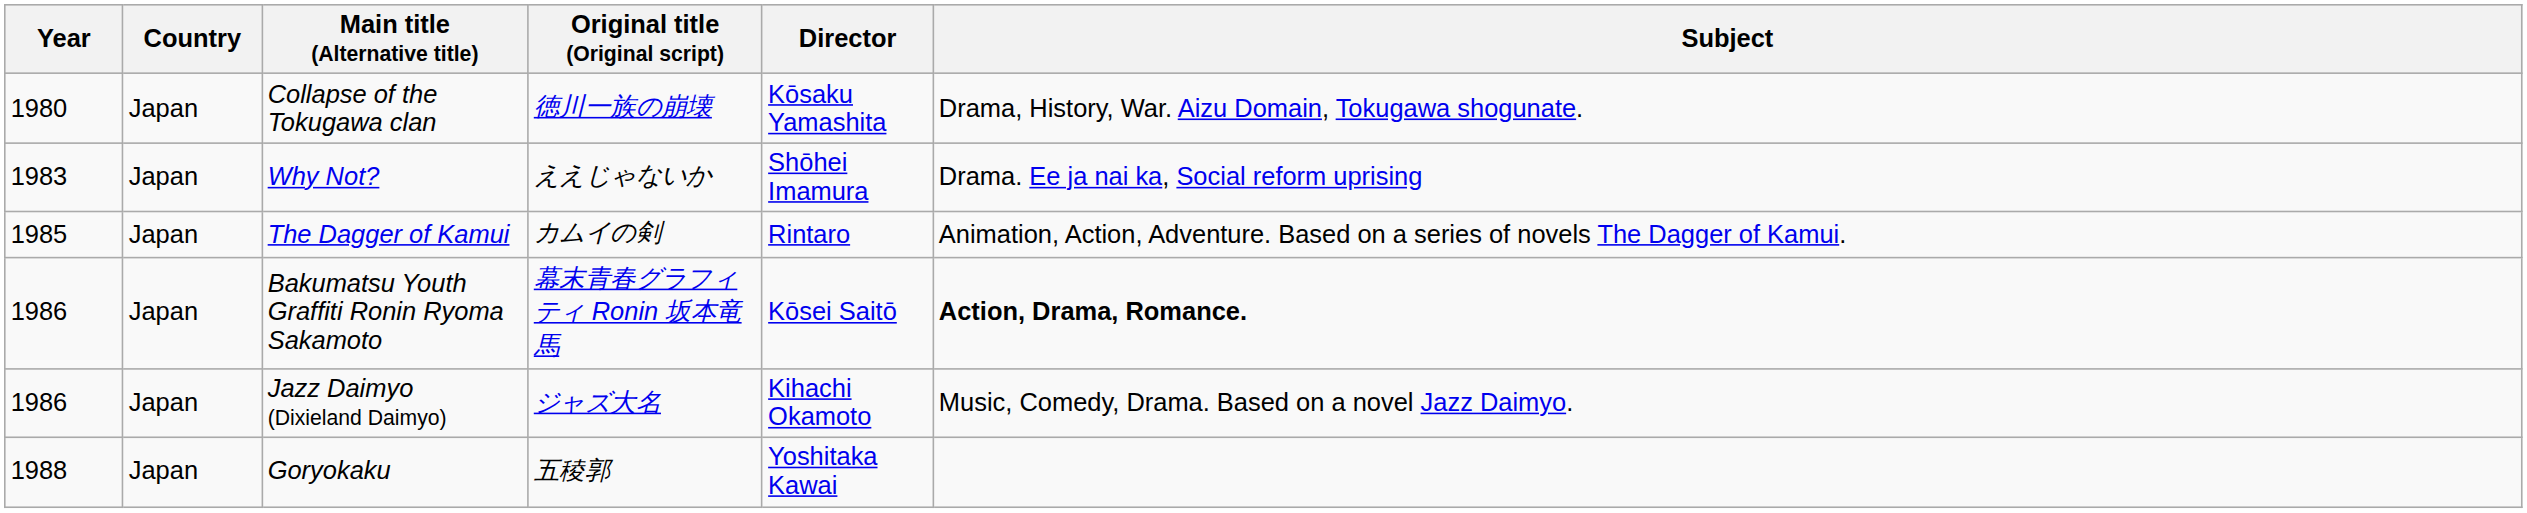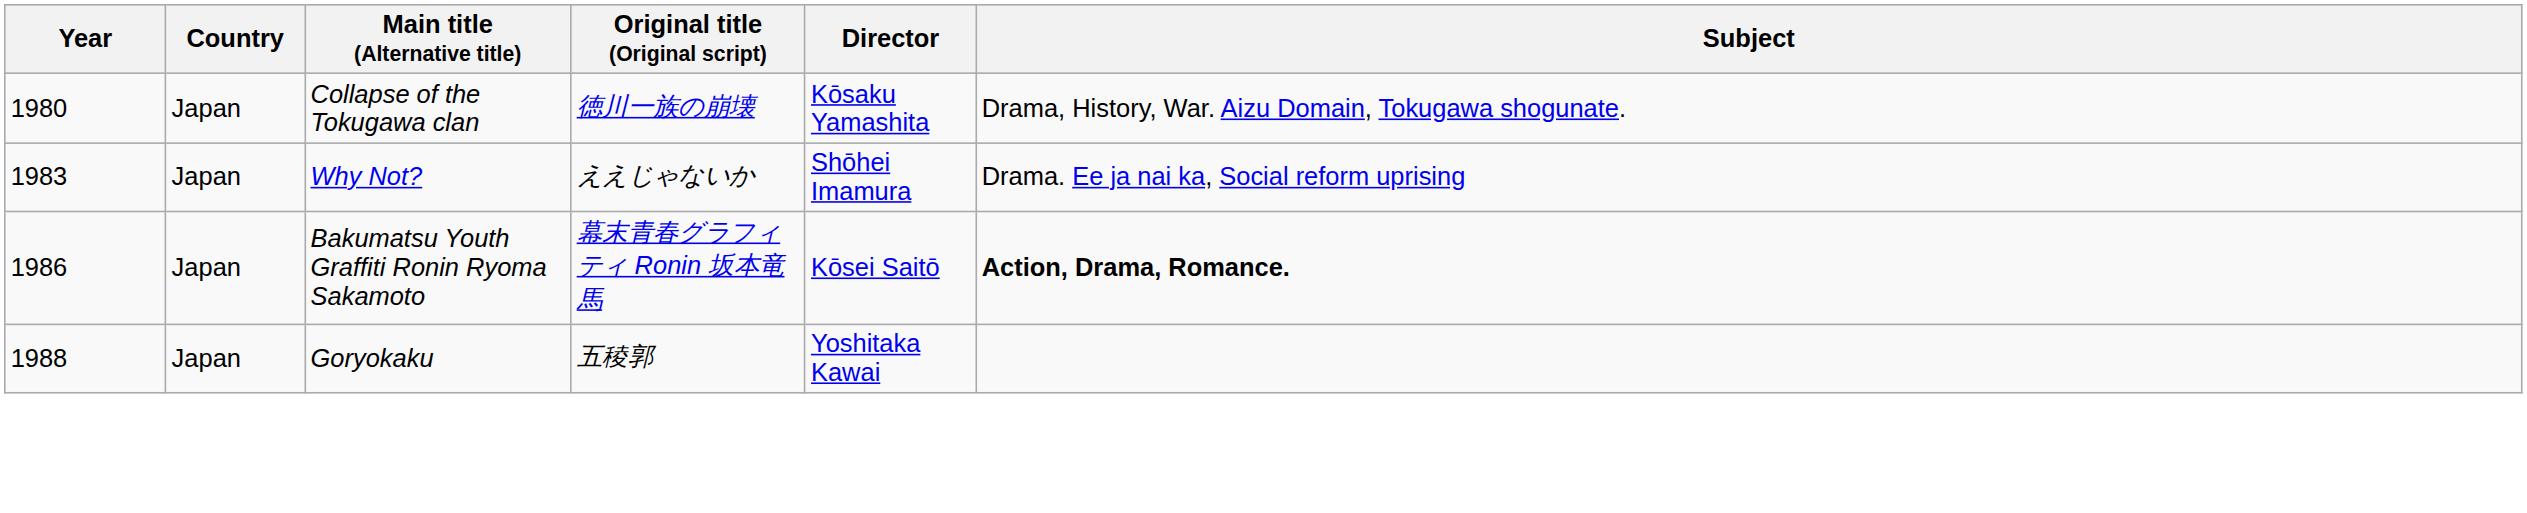- row: 1985 | Japan | The Dagger of Kamui | カムイの剣 | Rintaro | Animation, Action, Adventure. Based on a series of novels The Dagger of Kamui.
- row: 1986 | Japan | Jazz Daimyo (Dixieland Daimyo) | ジャズ大名 | Kihachi Okamoto | Music, Comedy, Drama. Based on a novel Jazz Daimyo.
